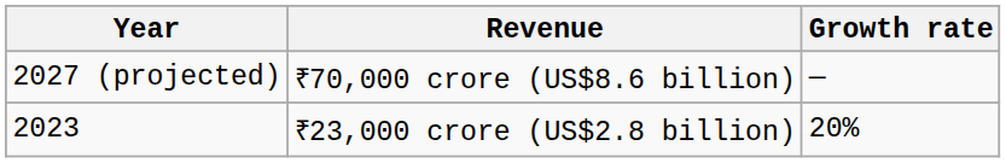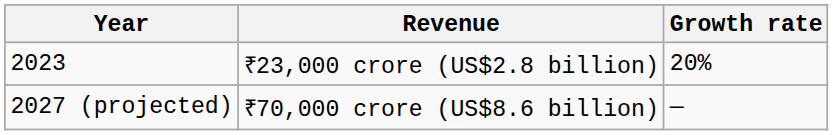rows swapped: 2023 <-> 2027 (projected)
